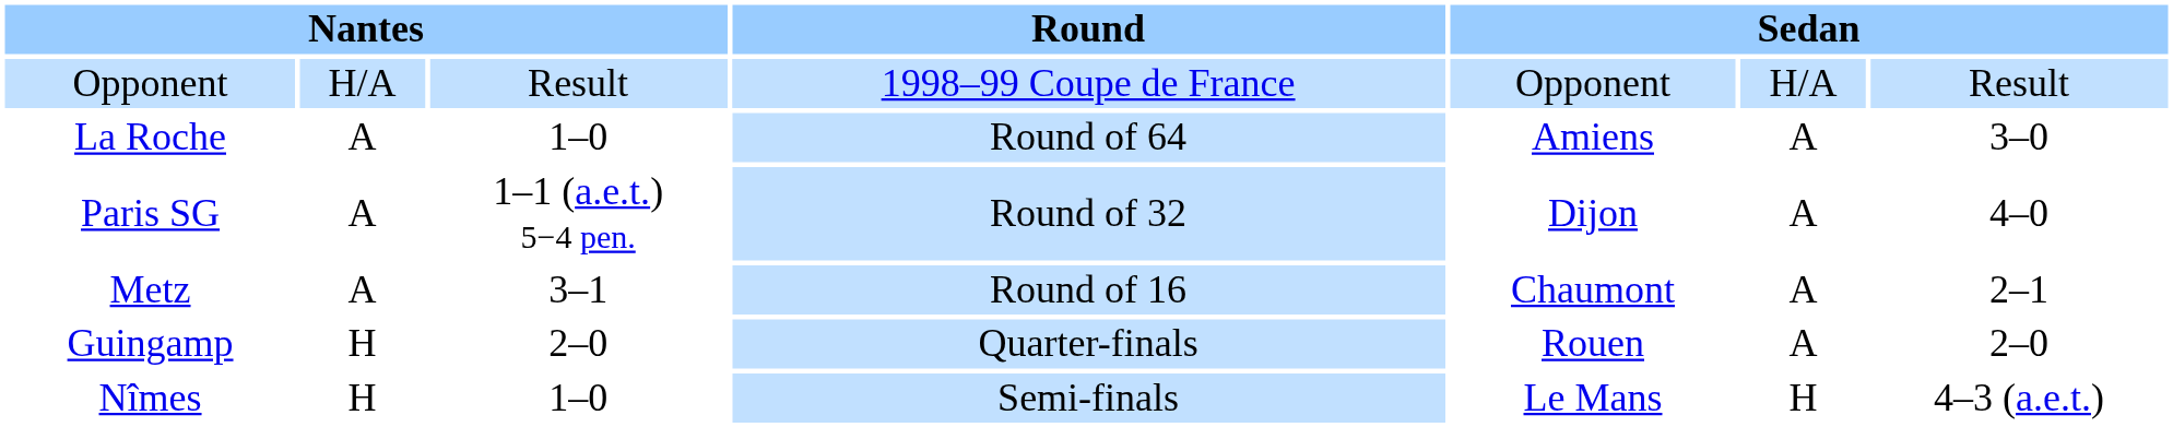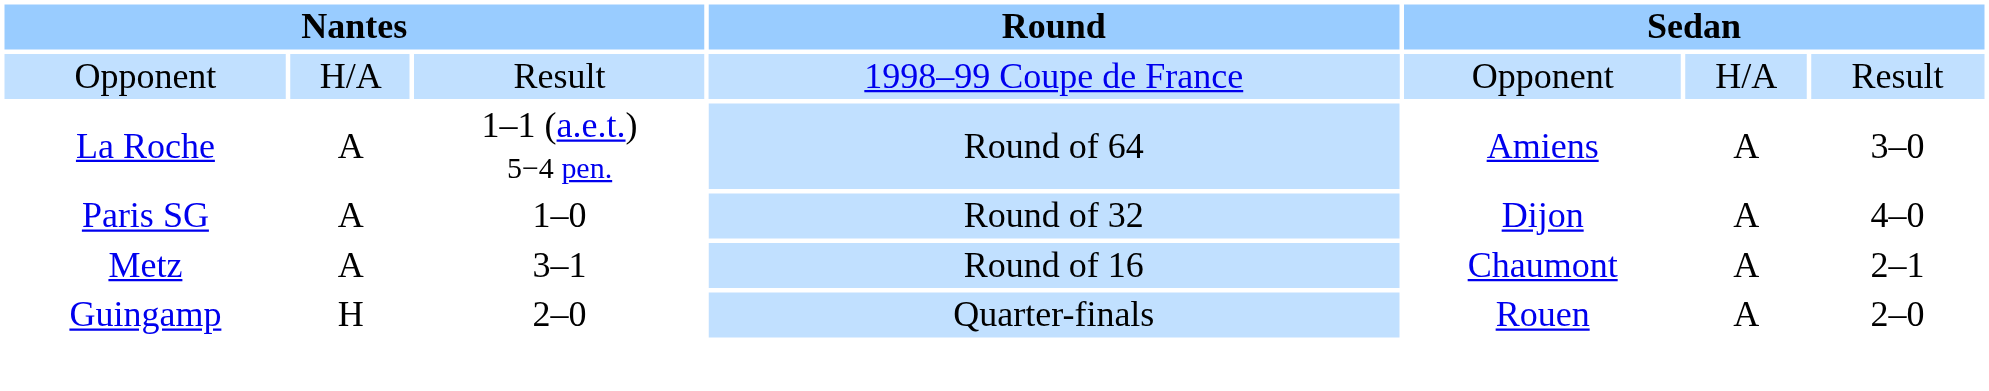La Roche | column 3: 1–0 -> 1–1 (a.e.t.) 5−4 pen.
Paris SG | column 3: 1–1 (a.e.t.) 5−4 pen. -> 1–0
- row: Nîmes | H | 1–0 | Semi-finals | Le Mans | H | 4–3 (a.e.t.)
